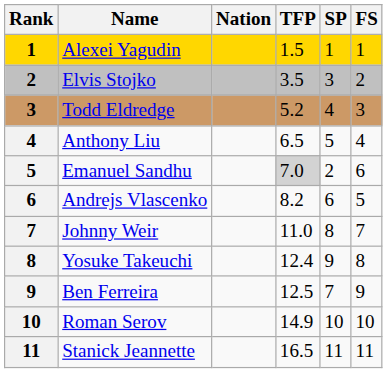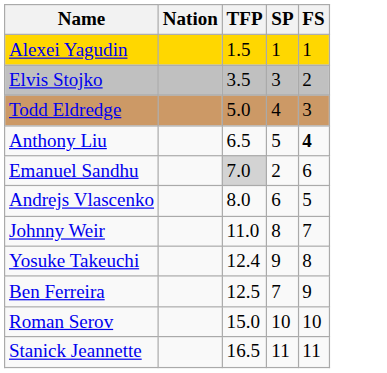- column: Rank | 1 | 2 | 3 | 4 | 5 | 6 | 7 | 8 | 9 | 10 | 11
Todd Eldredge | TFP: 5.2 -> 5.0
Anthony Liu | FS: normal -> bold
Andrejs Vlascenko | TFP: 8.2 -> 8.0
Roman Serov | TFP: 14.9 -> 15.0
